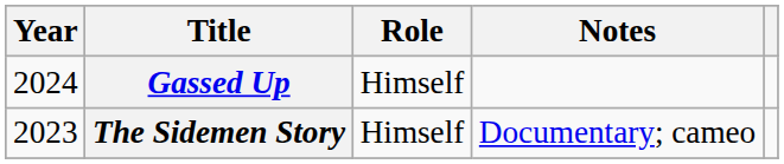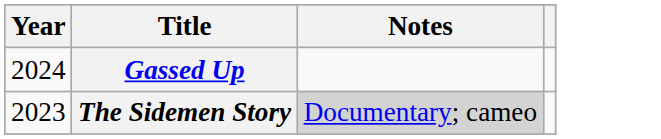- column: Role | Himself | Himself
The Sidemen Story | Notes: no background -> lightgrey background
